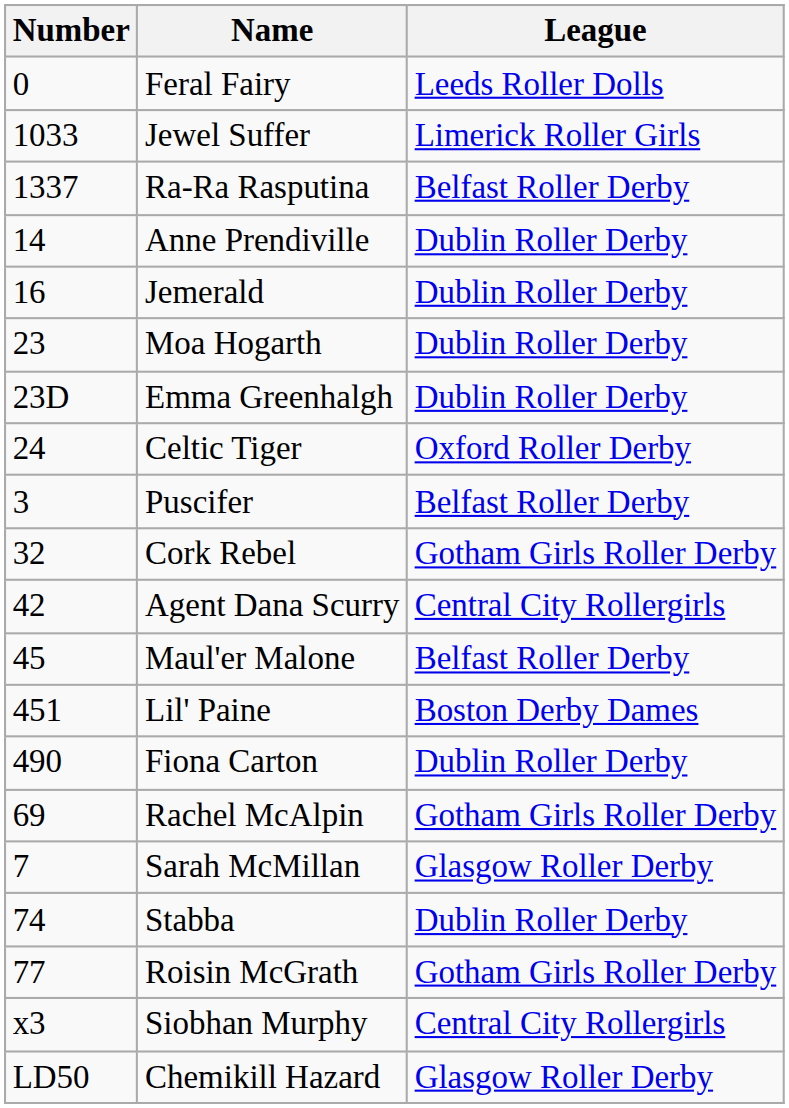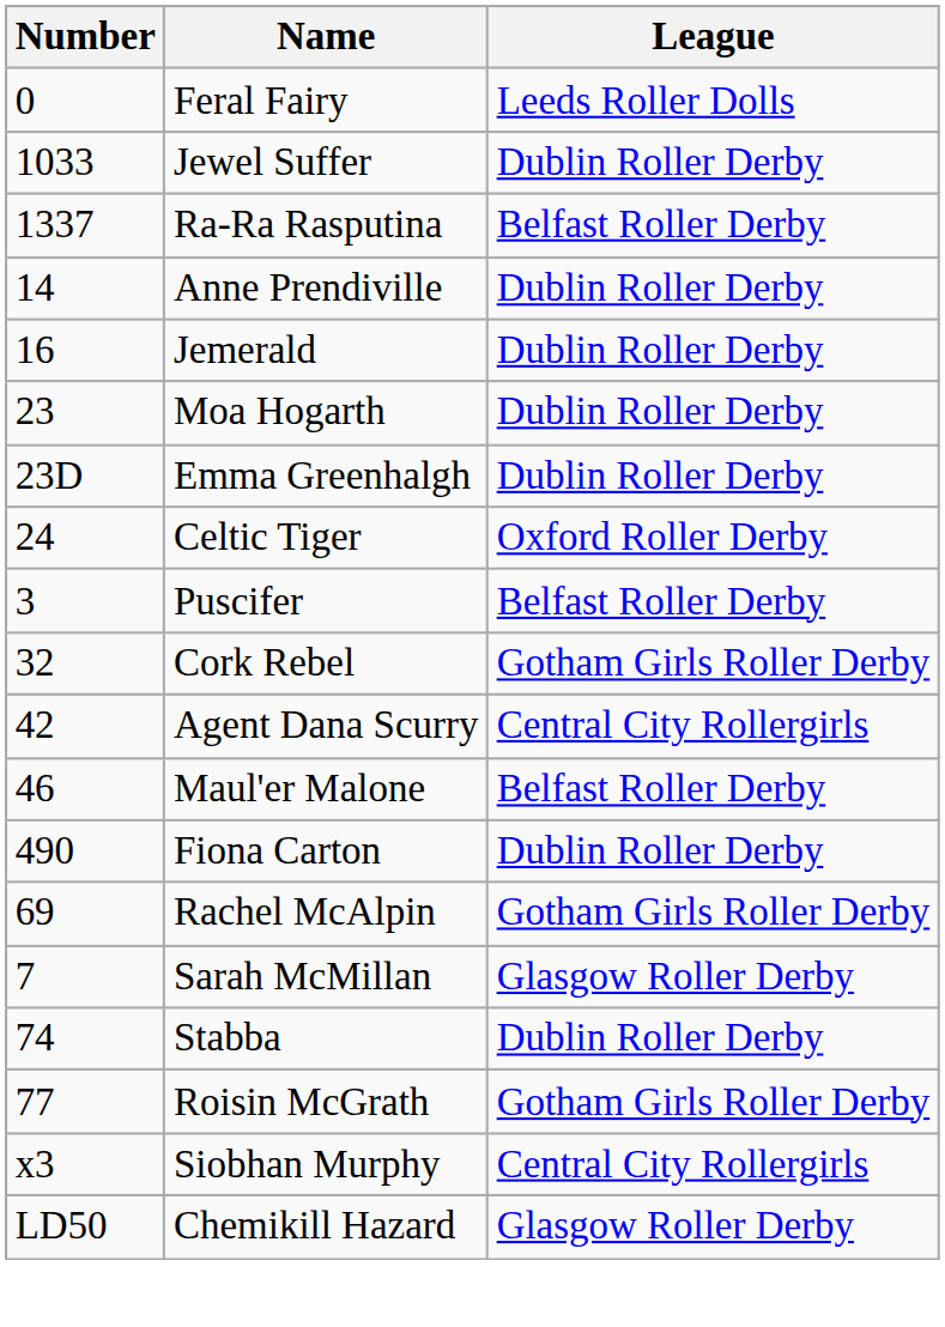Jewel Suffer | League: Limerick Roller Girls -> Dublin Roller Derby
Maul'er Malone | Number: 45 -> 46
- row: 451 | Lil' Paine | Boston Derby Dames
